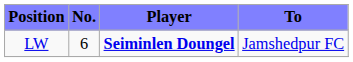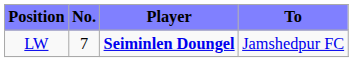LW | No.: 6 -> 7
